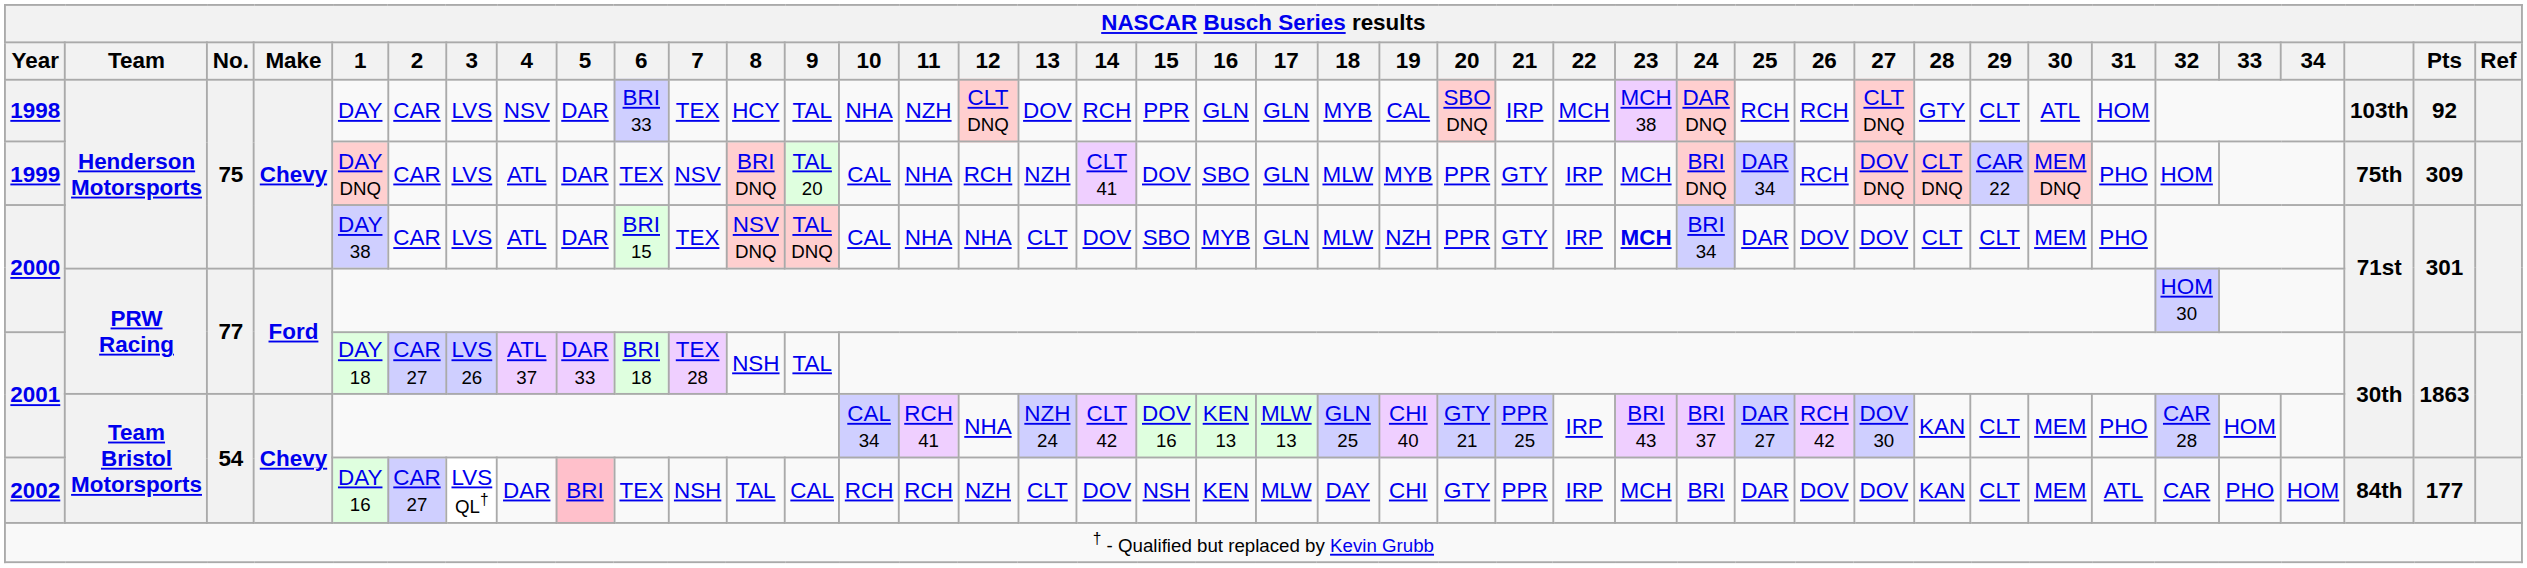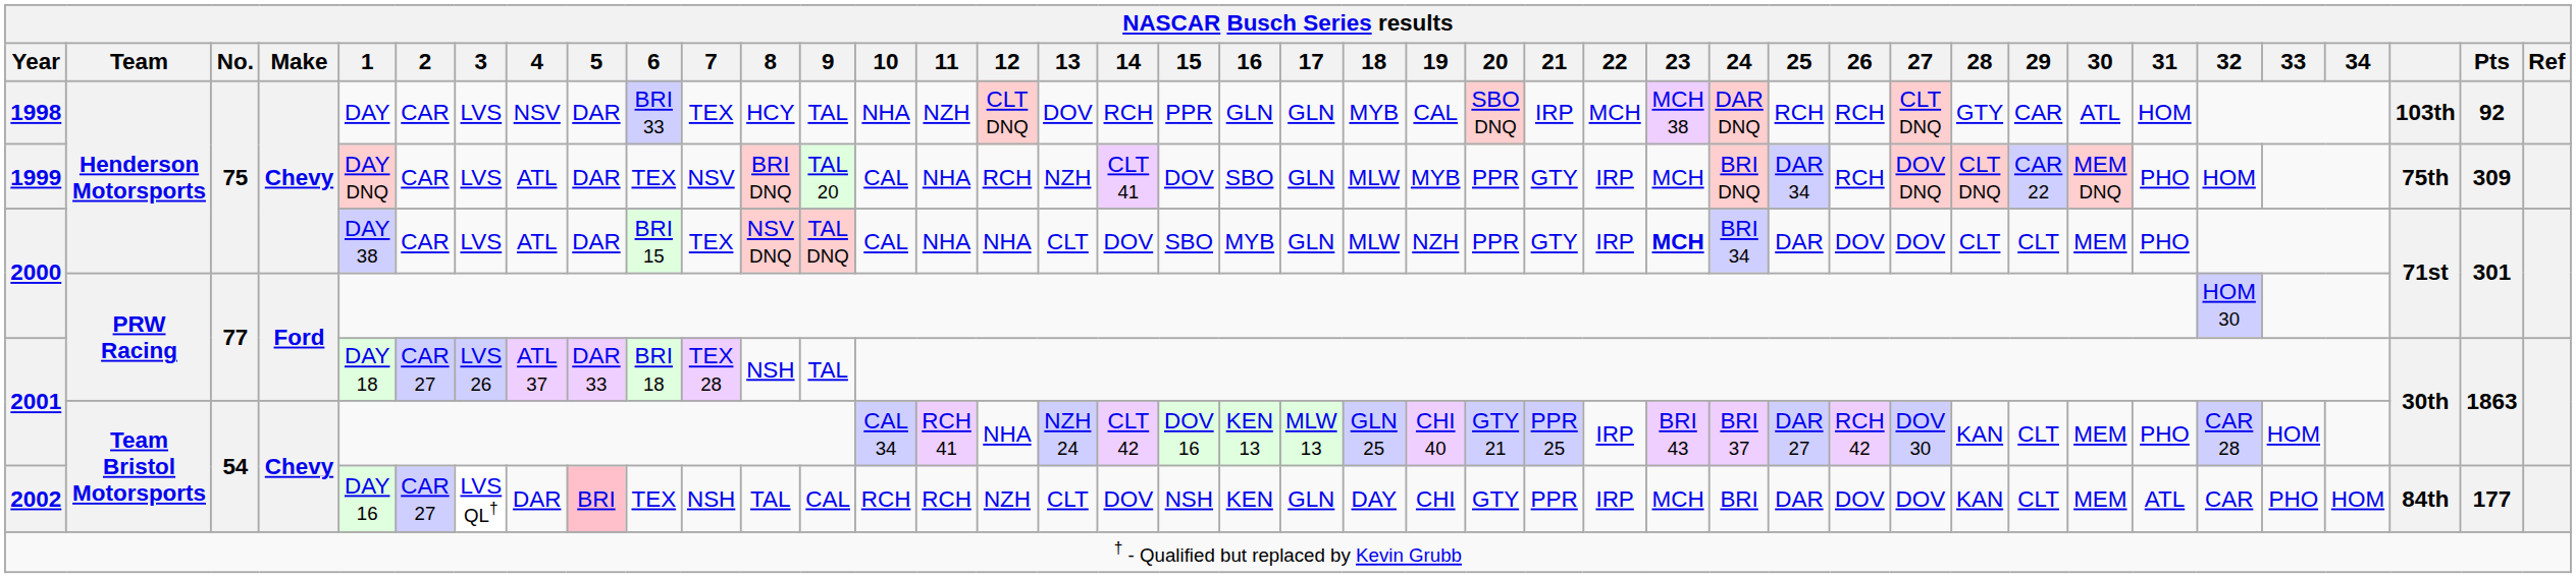1998 | 29: CLT -> CAR
2002 | 17: MLW -> GLN
